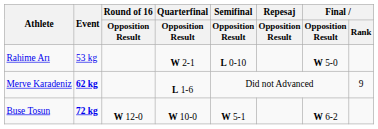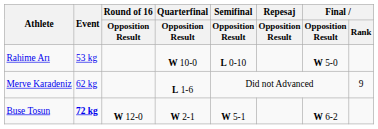Rahime Arı | Quarterfinal / Opposition Result: W 2-1 -> W 10-0
Merve Karadeniz | Event: bold -> normal
Buse Tosun | Quarterfinal / Opposition Result: W 10-0 -> W 2-1
